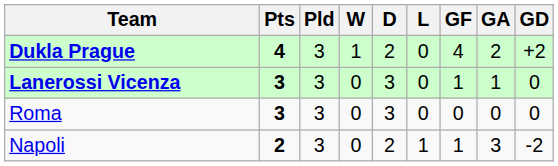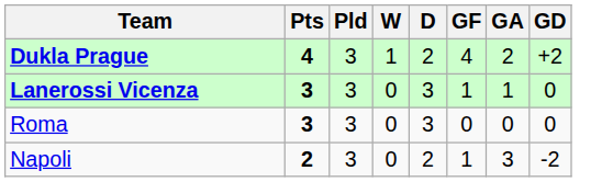- column: L | 0 | 0 | 0 | 1
